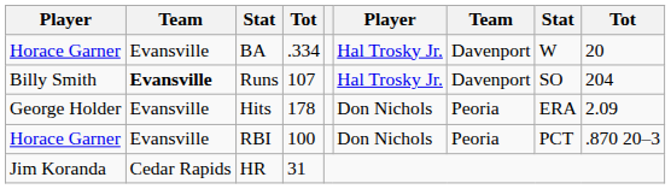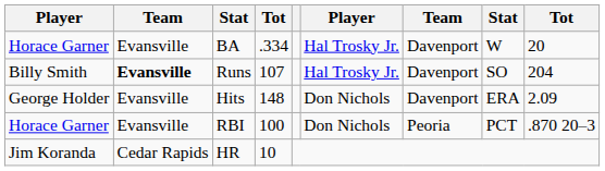Hits | column 4: 178 -> 148
Hits | column 7: Peoria -> Davenport
HR | column 4: 31 -> 10
